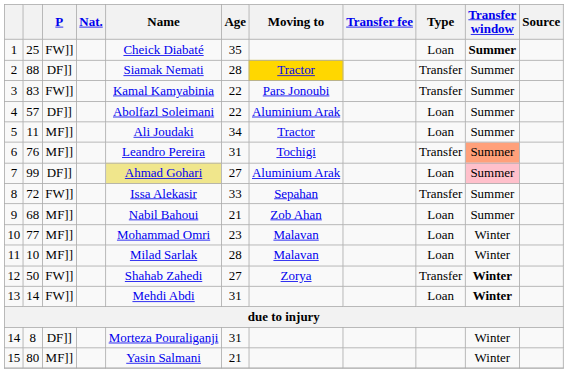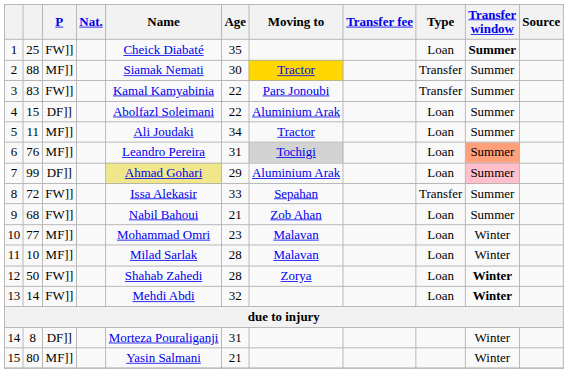2 | P: DF]] -> MF]]
2 | Age: 28 -> 30
4 | column 2: 57 -> 15
6 | Moving to: no background -> lightgrey background
6 | Type: Transfer -> Loan
7 | Age: 27 -> 29
9 | P: MF]] -> FW]]
12 | Age: 27 -> 28
12 | Type: Transfer -> Loan
13 | Age: 31 -> 32
